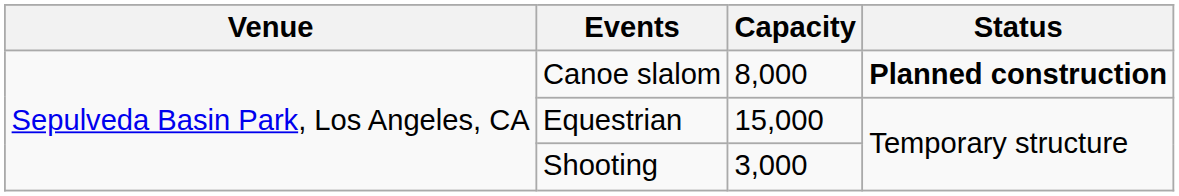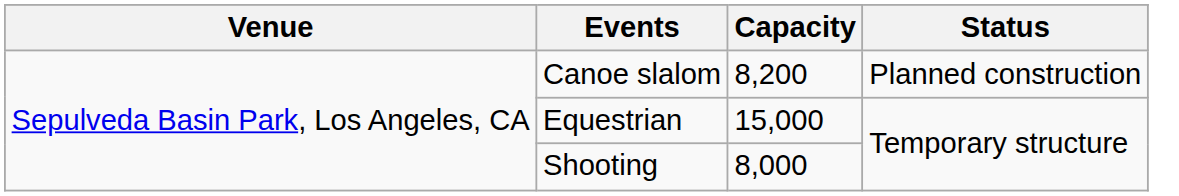Canoe slalom | Capacity: 8,000 -> 8,200
Canoe slalom | Status: bold -> normal
Shooting | Capacity: 3,000 -> 8,000
